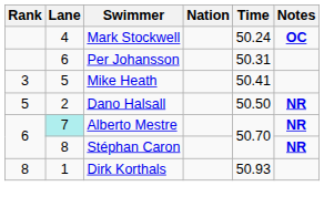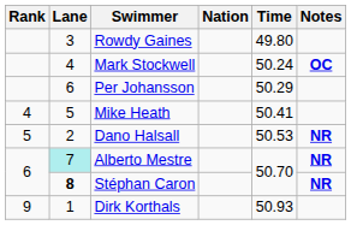+ row: 3 | Rowdy Gaines | 49.80
Per Johansson | Time: 50.31 -> 50.29
Mike Heath | Rank: 3 -> 4
Dano Halsall | Time: 50.50 -> 50.53
Stéphan Caron | Lane: normal -> bold
Dirk Korthals | Rank: 8 -> 9
